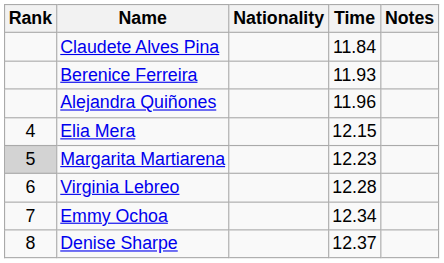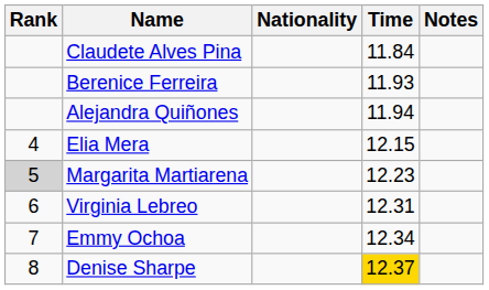Alejandra Quiñones | Time: 11.96 -> 11.94
Virginia Lebreo | Time: 12.28 -> 12.31
Denise Sharpe | Time: no background -> gold background
